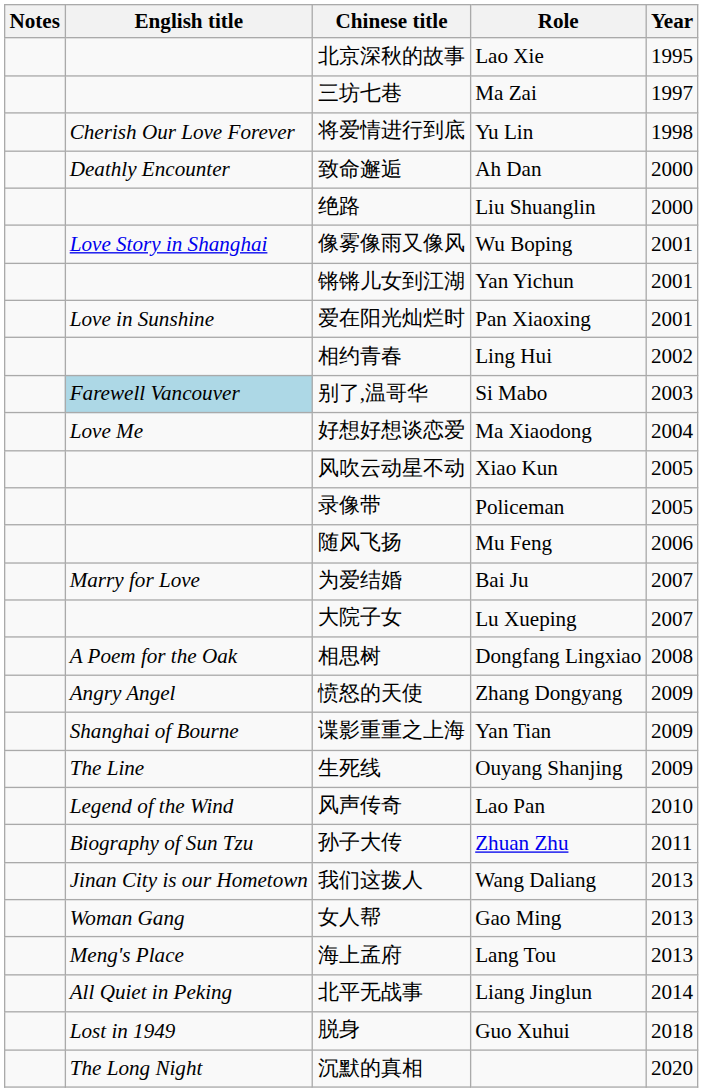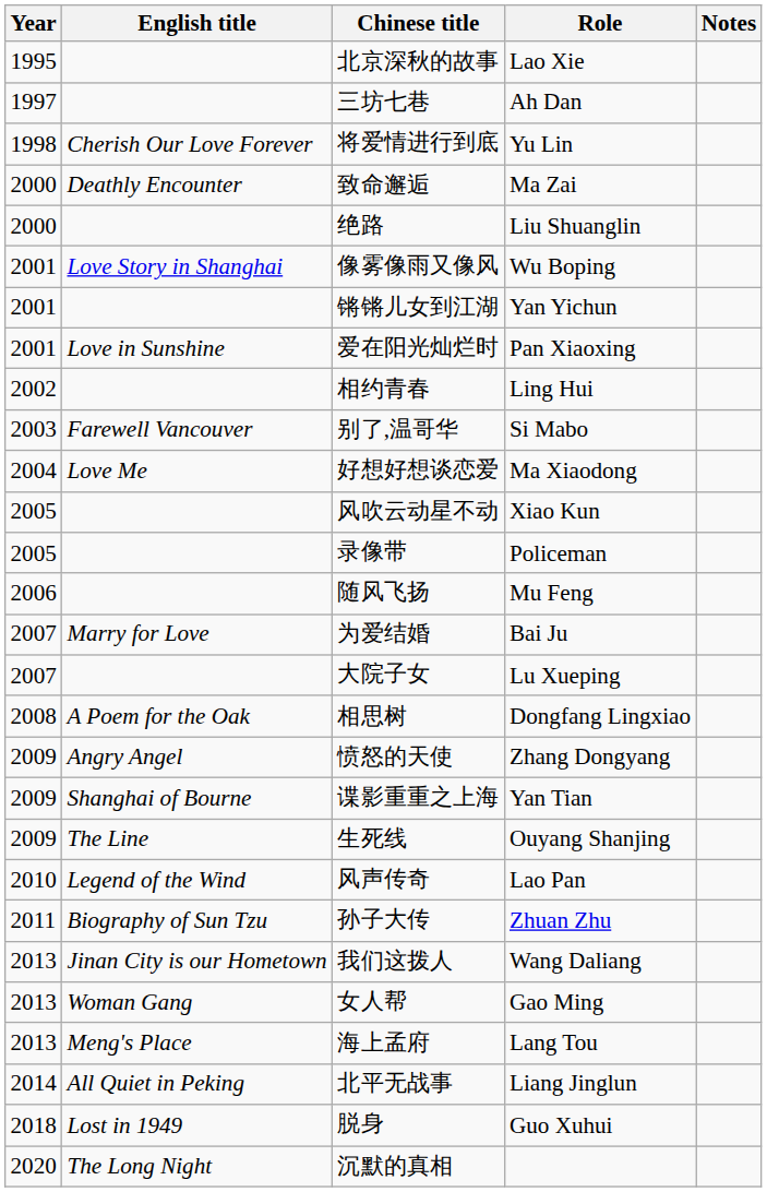columns swapped: Year <-> Notes
三坊七巷 | Role: Ma Zai -> Ah Dan
致命邂逅 | Role: Ah Dan -> Ma Zai
别了,温哥华 | English title: lightblue background -> no background
